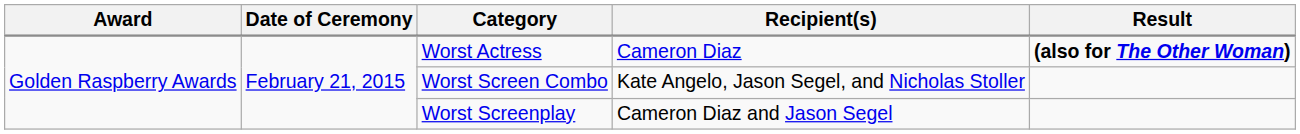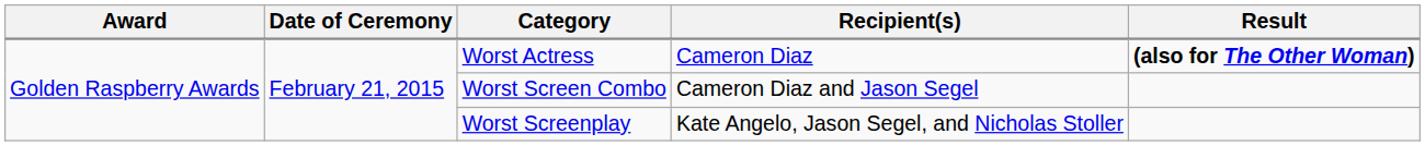Worst Screen Combo | Recipient(s): Kate Angelo, Jason Segel, and Nicholas Stoller -> Cameron Diaz and Jason Segel
Worst Screenplay | Recipient(s): Cameron Diaz and Jason Segel -> Kate Angelo, Jason Segel, and Nicholas Stoller
